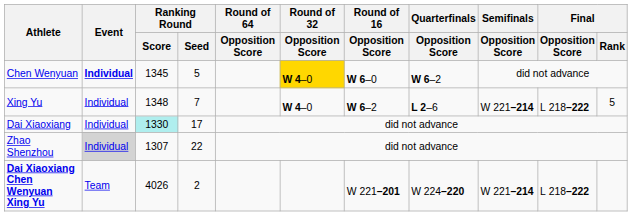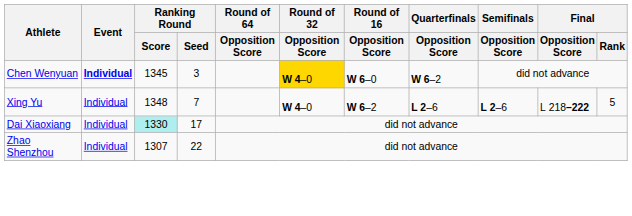Chen Wenyuan | Ranking Round / Seed: 5 -> 3
Xing Yu | Semifinals / Opposition Score: W 221–214 -> L 2–6
Zhao Shenzhou | Event: lightgrey background -> no background
- row: Dai Xiaoxiang Chen Wenyuan Xing Yu | Team | 4026 | 2 | W 221–201 | W 224–220 | W 221–214 | L 218–222
